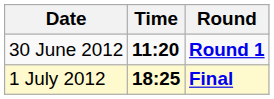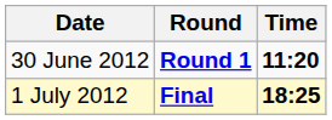columns swapped: Time <-> Round
